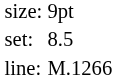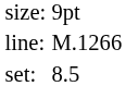rows swapped: set: <-> line:
